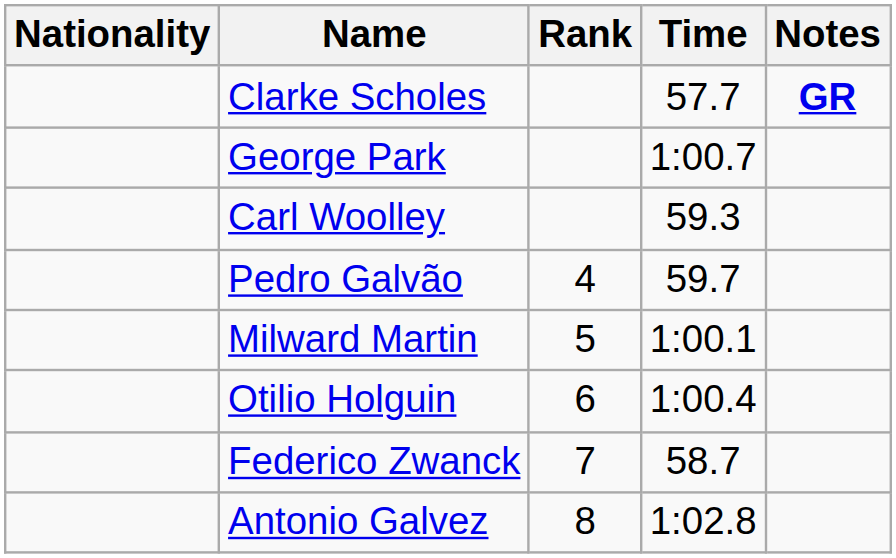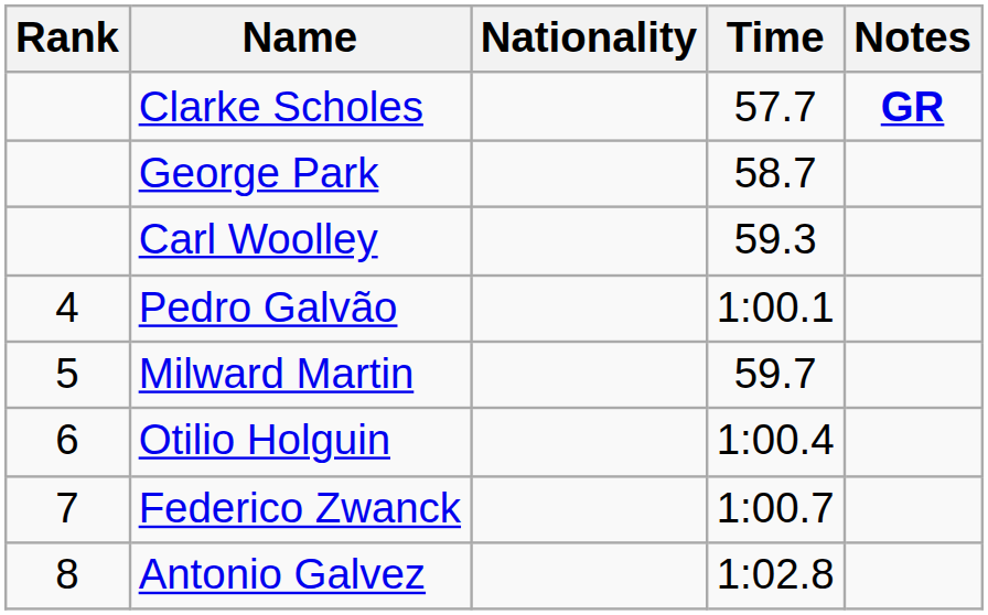columns swapped: Rank <-> Nationality
George Park | Time: 1:00.7 -> 58.7
Pedro Galvão | Time: 59.7 -> 1:00.1
Milward Martin | Time: 1:00.1 -> 59.7
Federico Zwanck | Time: 58.7 -> 1:00.7
